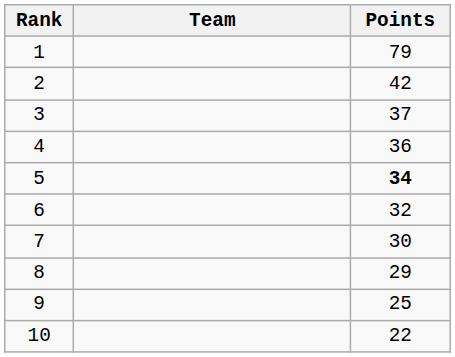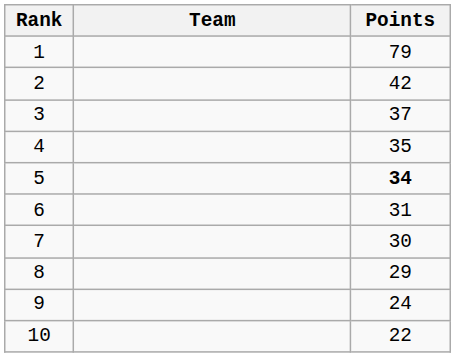4 | Points: 36 -> 35
6 | Points: 32 -> 31
9 | Points: 25 -> 24
